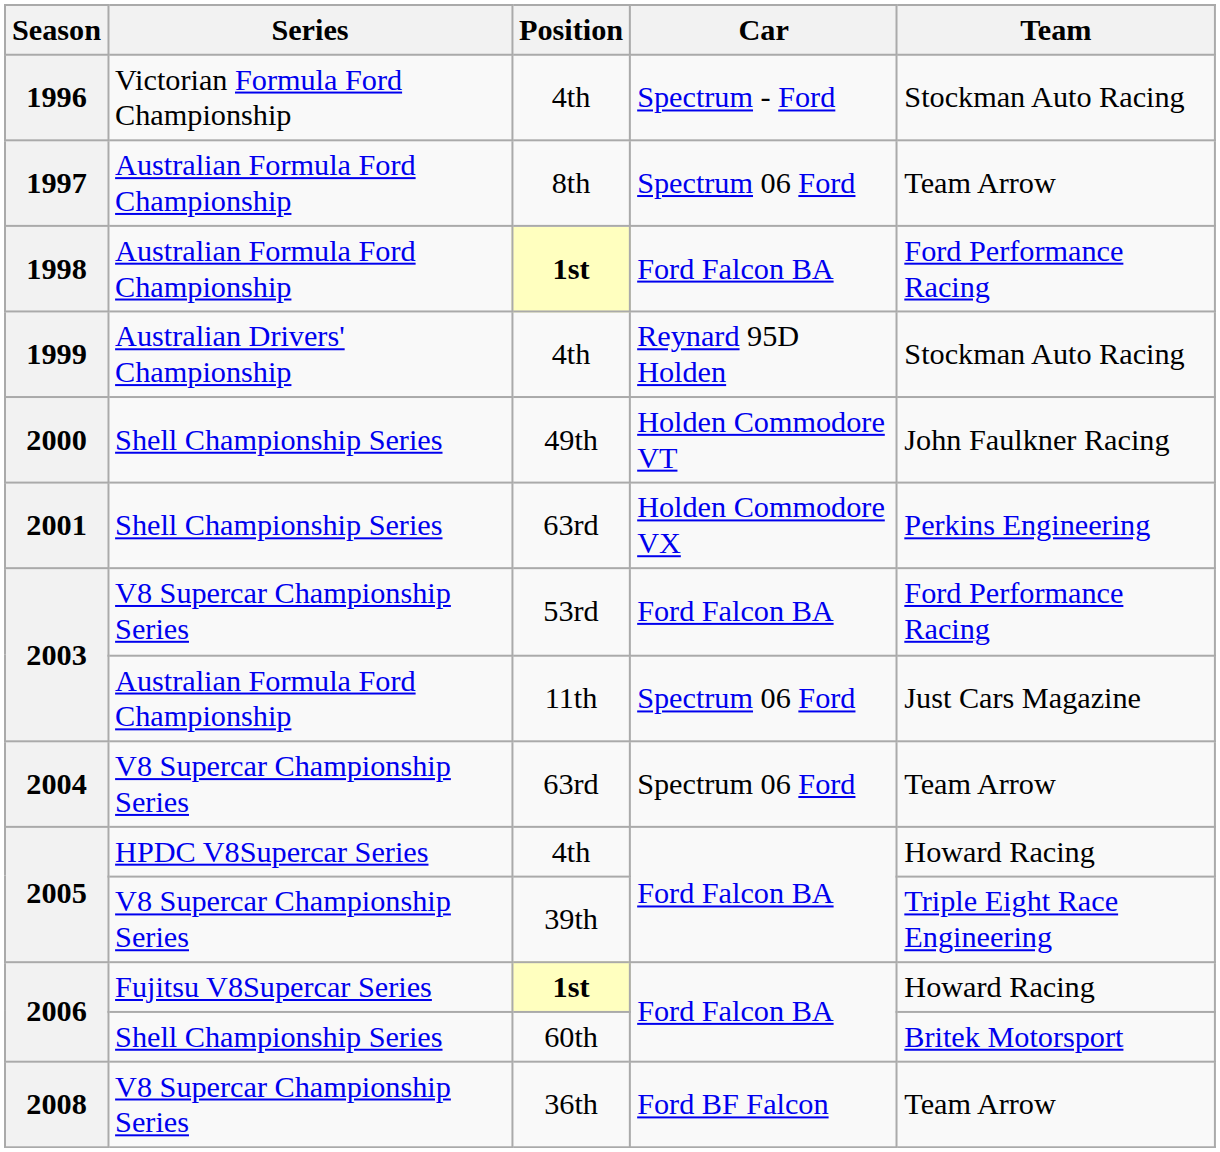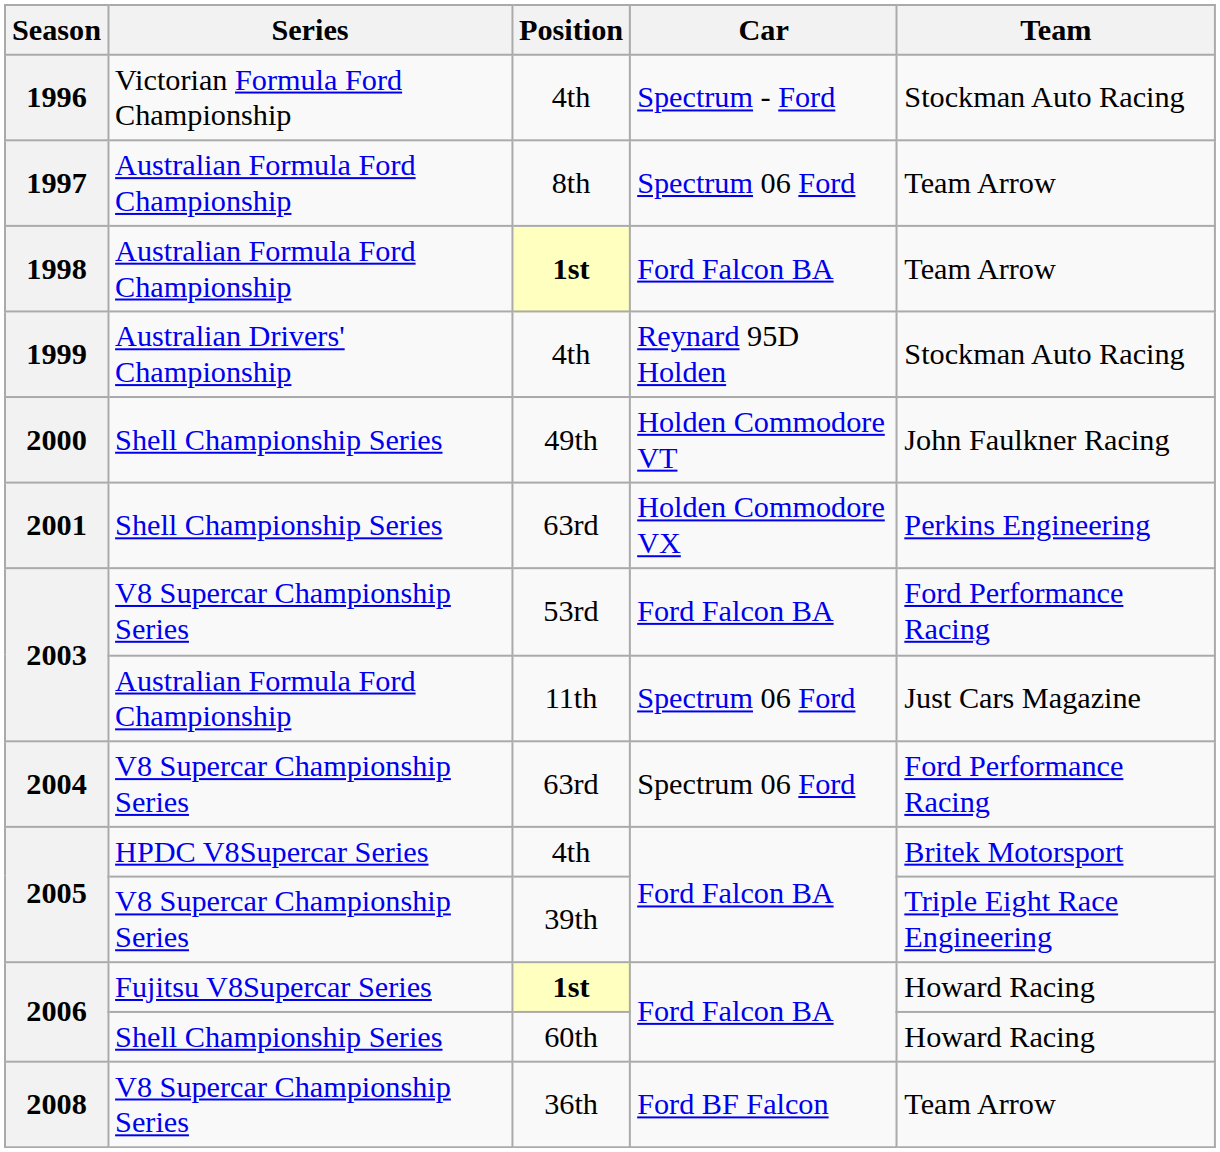1998 | Team: Ford Performance Racing -> Team Arrow
2004 | Team: Team Arrow -> Ford Performance Racing
2005 / 4th | Team: Howard Racing -> Britek Motorsport
2006 / 60th | Team: Britek Motorsport -> Howard Racing
